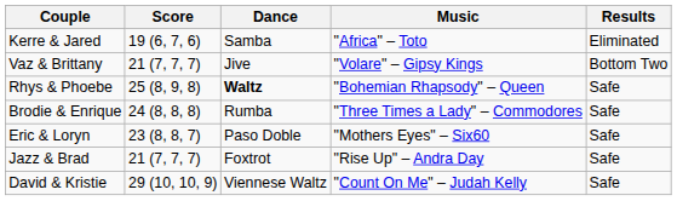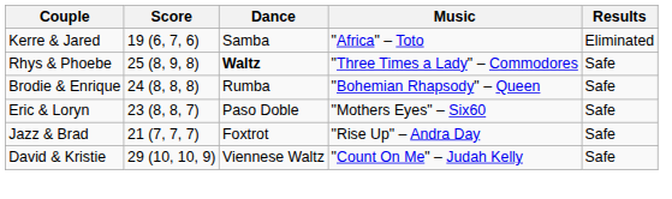- row: Vaz & Brittany | 21 (7, 7, 7) | Jive | "Volare" – Gipsy Kings | Bottom Two
Rhys & Phoebe | Music: "Bohemian Rhapsody" – Queen -> "Three Times a Lady" – Commodores
Brodie & Enrique | Music: "Three Times a Lady" – Commodores -> "Bohemian Rhapsody" – Queen
